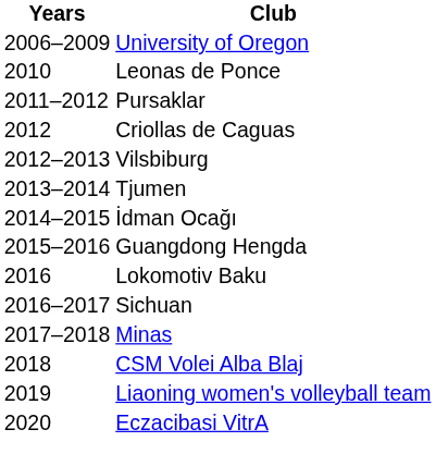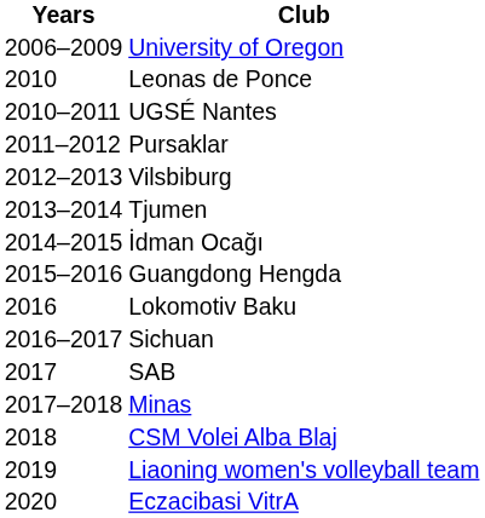+ row: 2010–2011 | UGSÉ Nantes
- row: 2012 | Criollas de Caguas
+ row: 2017 | SAB
